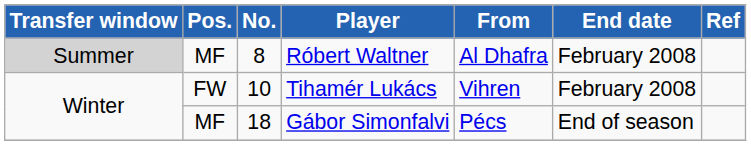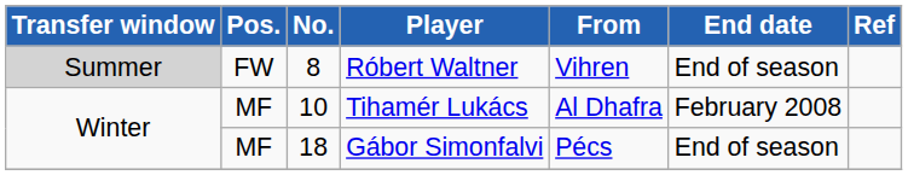Róbert Waltner | Pos.: MF -> FW
Róbert Waltner | From: Al Dhafra -> Vihren
Róbert Waltner | End date: February 2008 -> End of season
Tihamér Lukács | Pos.: FW -> MF
Tihamér Lukács | From: Vihren -> Al Dhafra
